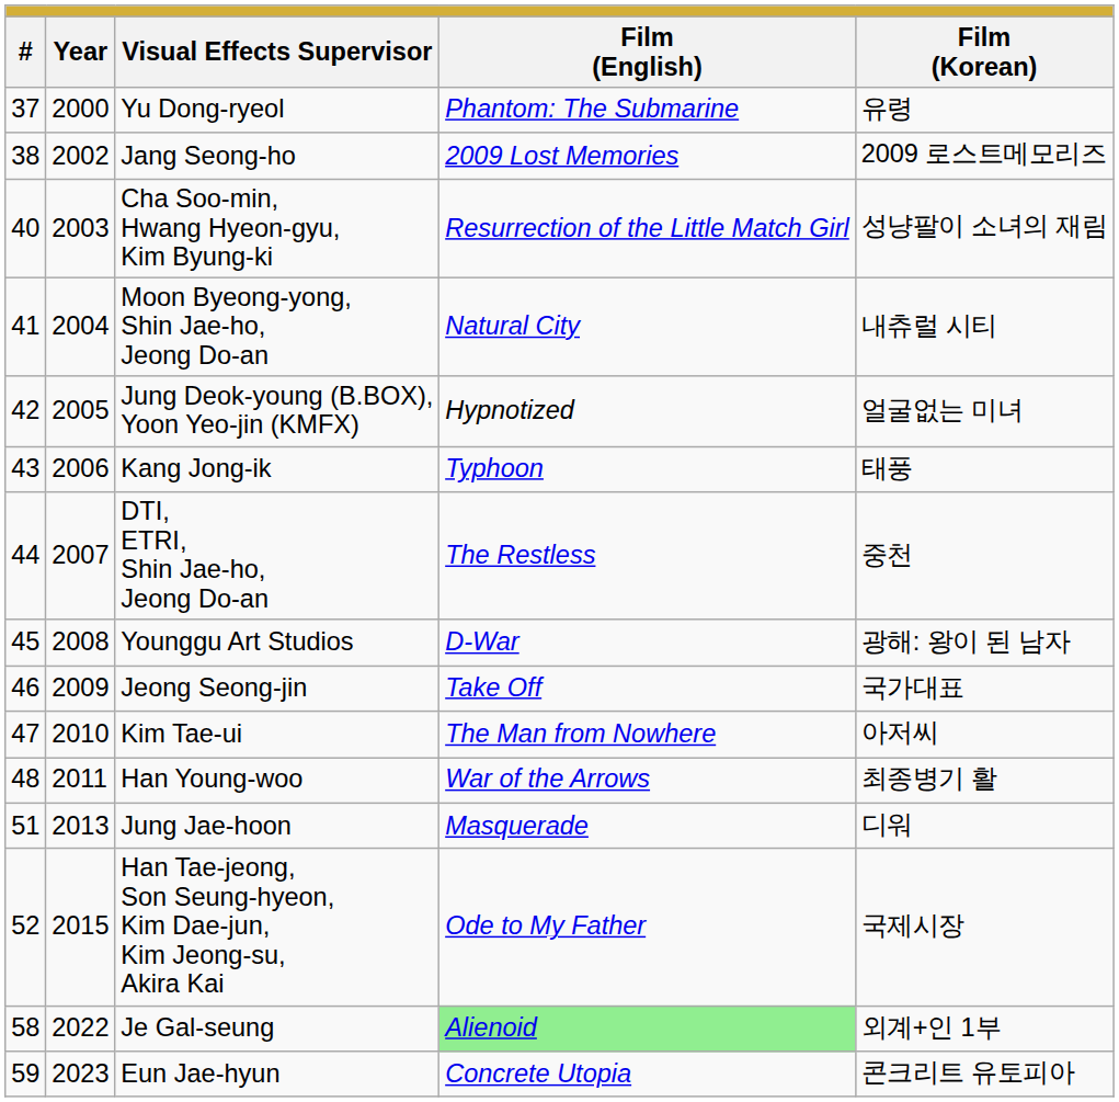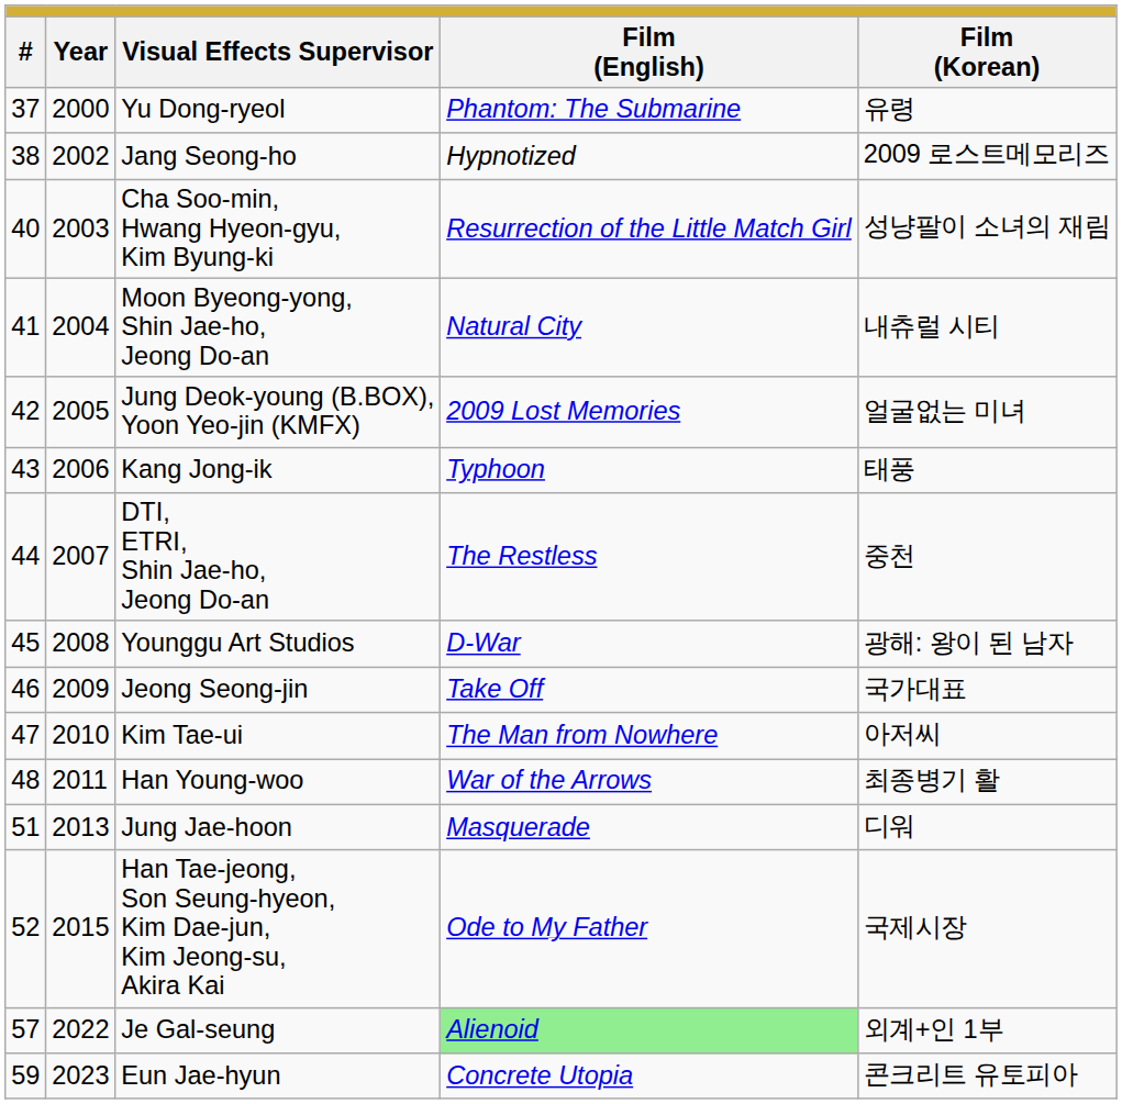Jang Seong-ho | Film (English): 2009 Lost Memories -> Hypnotized
Jung Deok-young (B.BOX), Yoon Yeo-jin (KMFX) | Film (English): Hypnotized -> 2009 Lost Memories
Je Gal-seung | #: 58 -> 57
